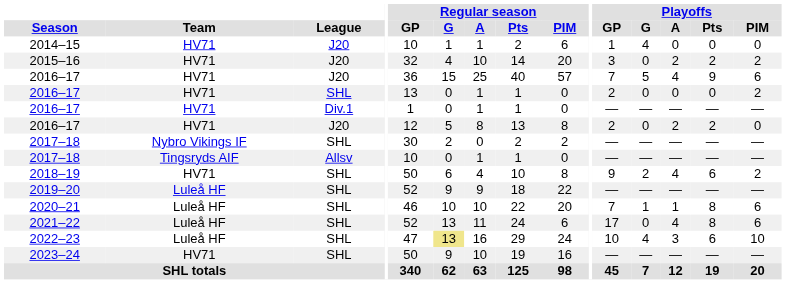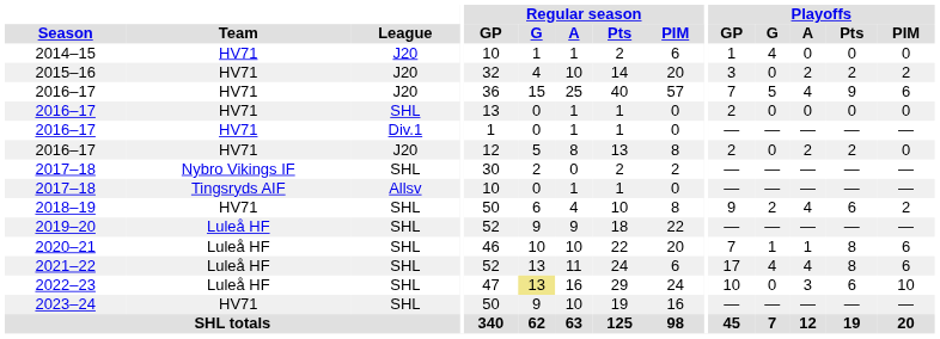2016–17 / SHL | Playoffs / PIM: 2 -> 0
2021–22 | Playoffs / G: 0 -> 4
2022–23 | Playoffs / G: 4 -> 0
